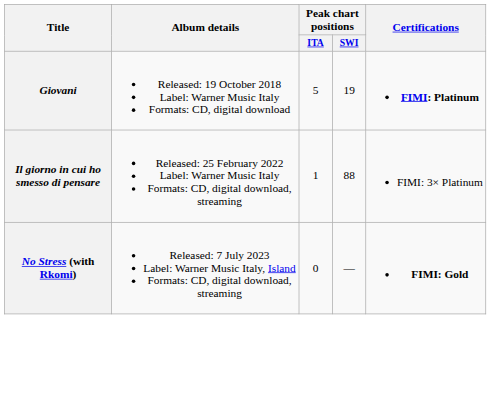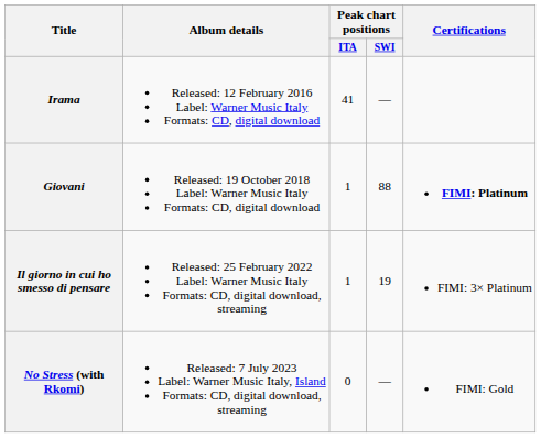+ row: Irama | Released: 12 February 2016 Label: Warner Music Italy Formats: CD, digital download | 41 | —
Giovani | Peak chart positions / ITA: 5 -> 1
Giovani | Peak chart positions / SWI: 19 -> 88
Il giorno in cui ho smesso di pensare | Peak chart positions / SWI: 88 -> 19
No Stress (with Rkomi) | Certifications: bold -> normal
